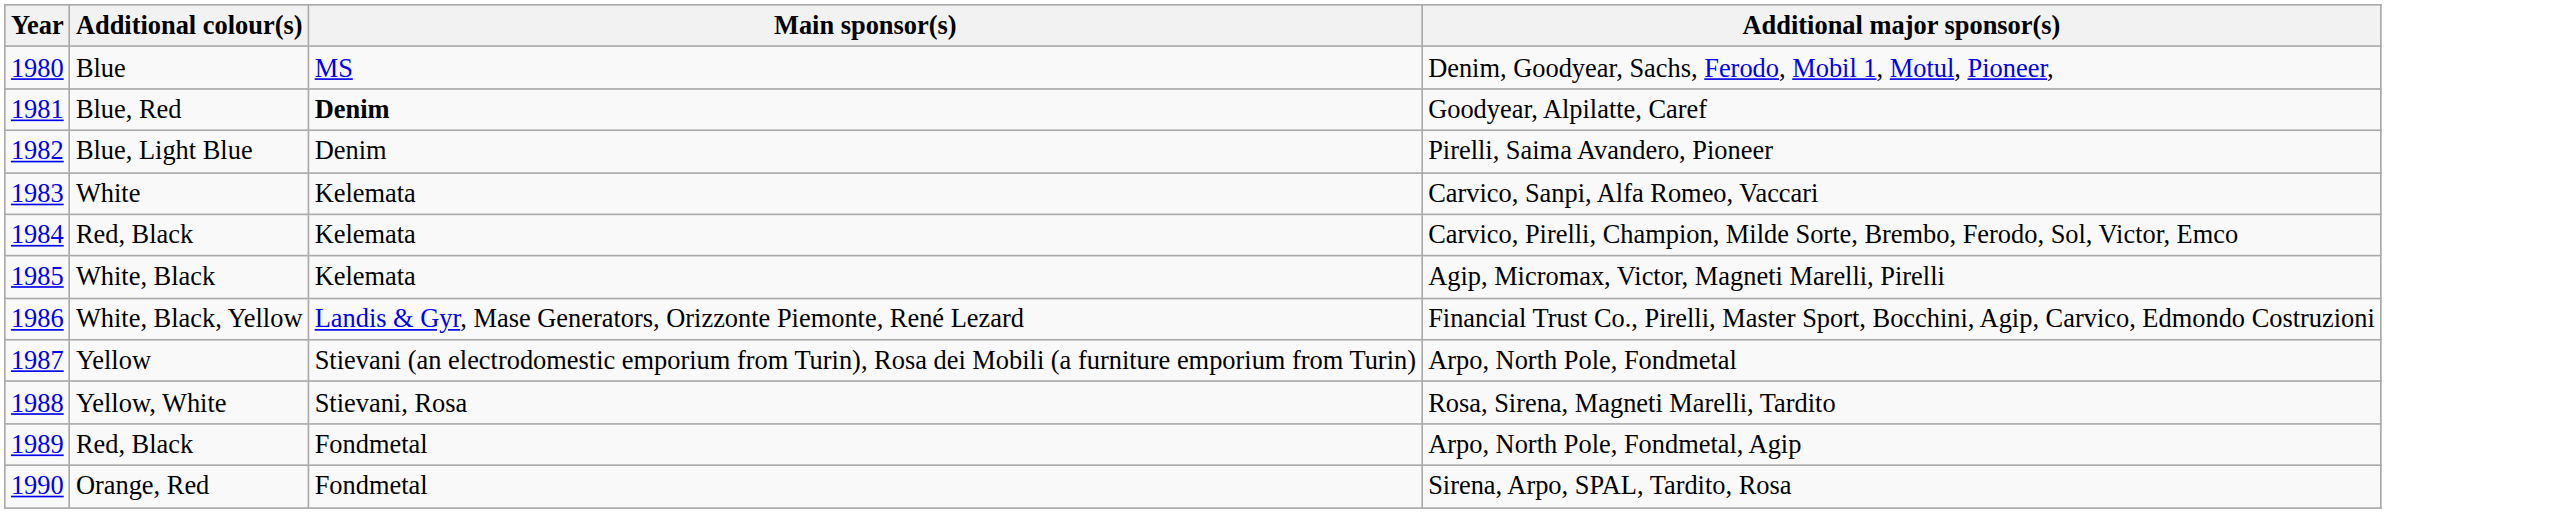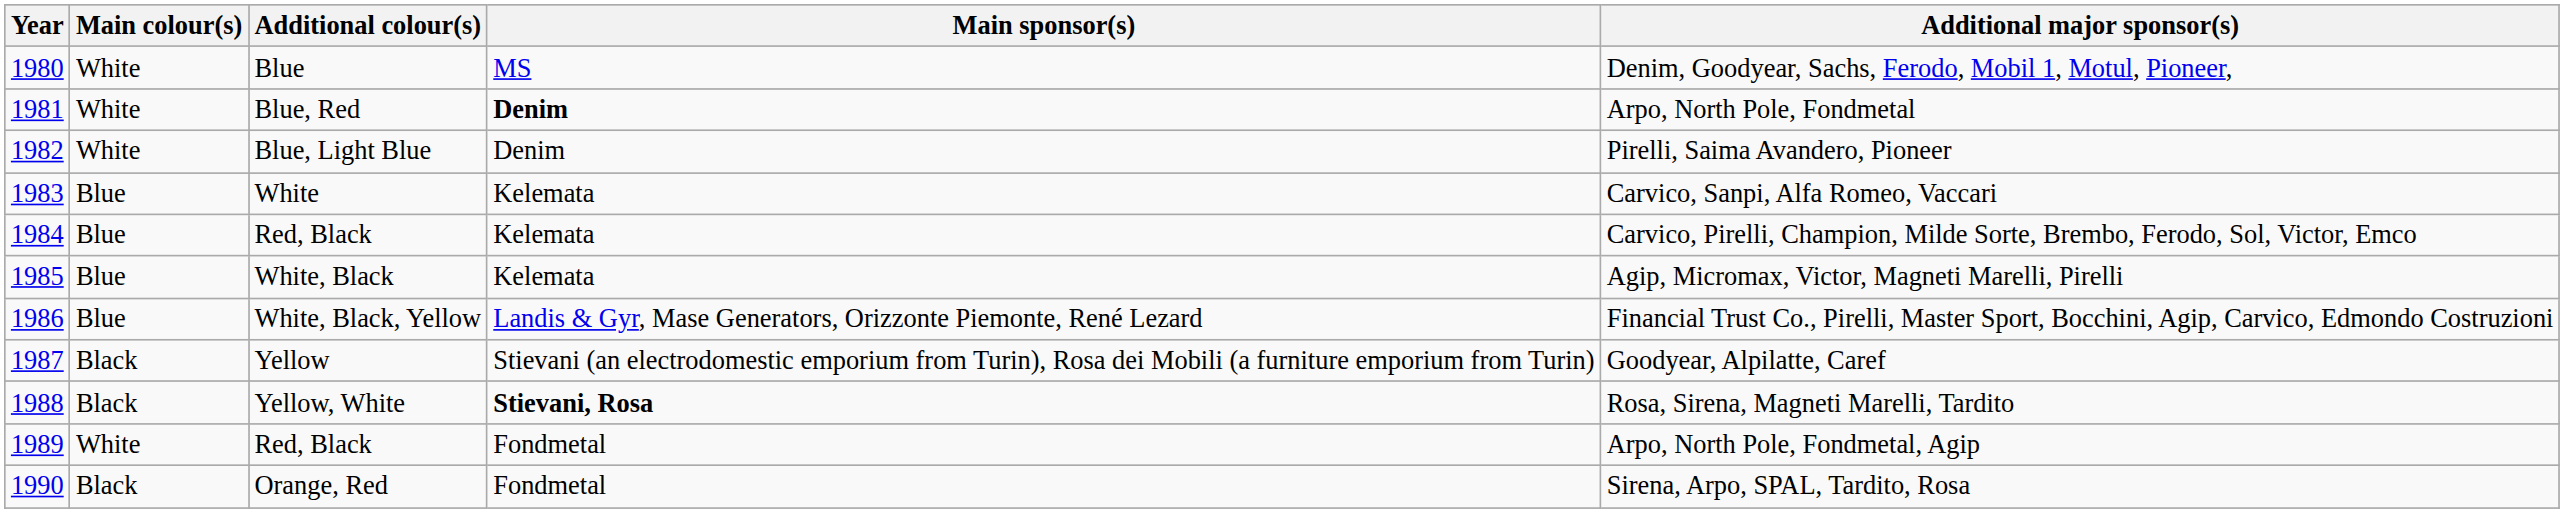+ column: Main colour(s) | White | White | White | Blue | Blue | Blue | Blue | Black | Black | White | Black
Blue, Red | Additional major sponsor(s): Goodyear, Alpilatte, Caref -> Arpo, North Pole, Fondmetal
Yellow | Additional major sponsor(s): Arpo, North Pole, Fondmetal -> Goodyear, Alpilatte, Caref
Yellow, White | Main sponsor(s): normal -> bold
